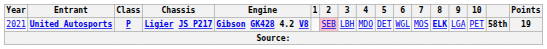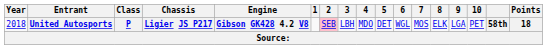United Autosports | Year: 2021 -> 2018
United Autosports | 8: bold -> normal
United Autosports | Points: 19 -> 18
